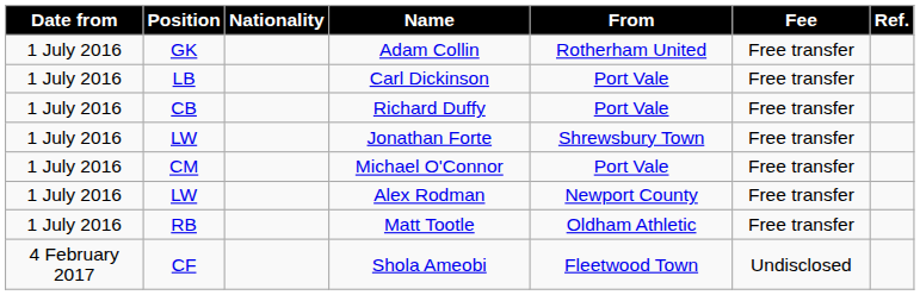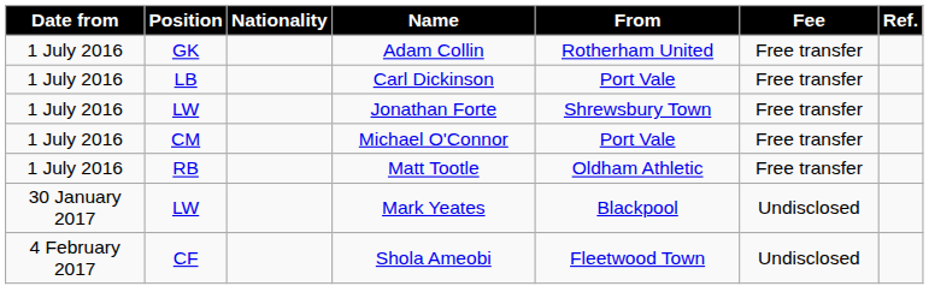- row: 1 July 2016 | CB | Richard Duffy | Port Vale | Free transfer
- row: 1 July 2016 | LW | Alex Rodman | Newport County | Free transfer
+ row: 30 January 2017 | LW | Mark Yeates | Blackpool | Undisclosed
